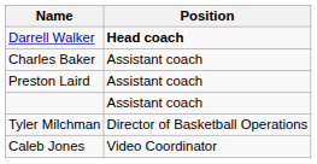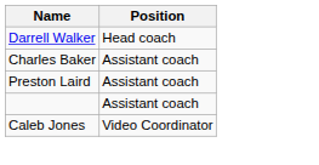Darrell Walker | Position: bold -> normal
- row: Tyler Milchman | Director of Basketball Operations
